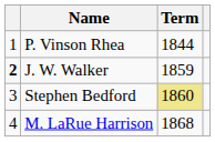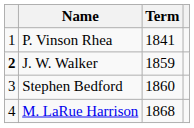P. Vinson Rhea | Term: 1844 -> 1841
Stephen Bedford | Term: khaki background -> no background
